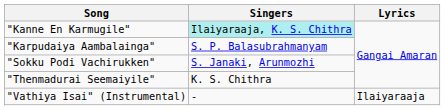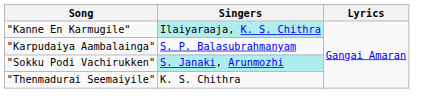"Sokku Podi Vachirukken" | Singers: no background -> paleturquoise background
- row: "Vathiya Isai" (Instrumental) | - | Ilaiyaraaja
